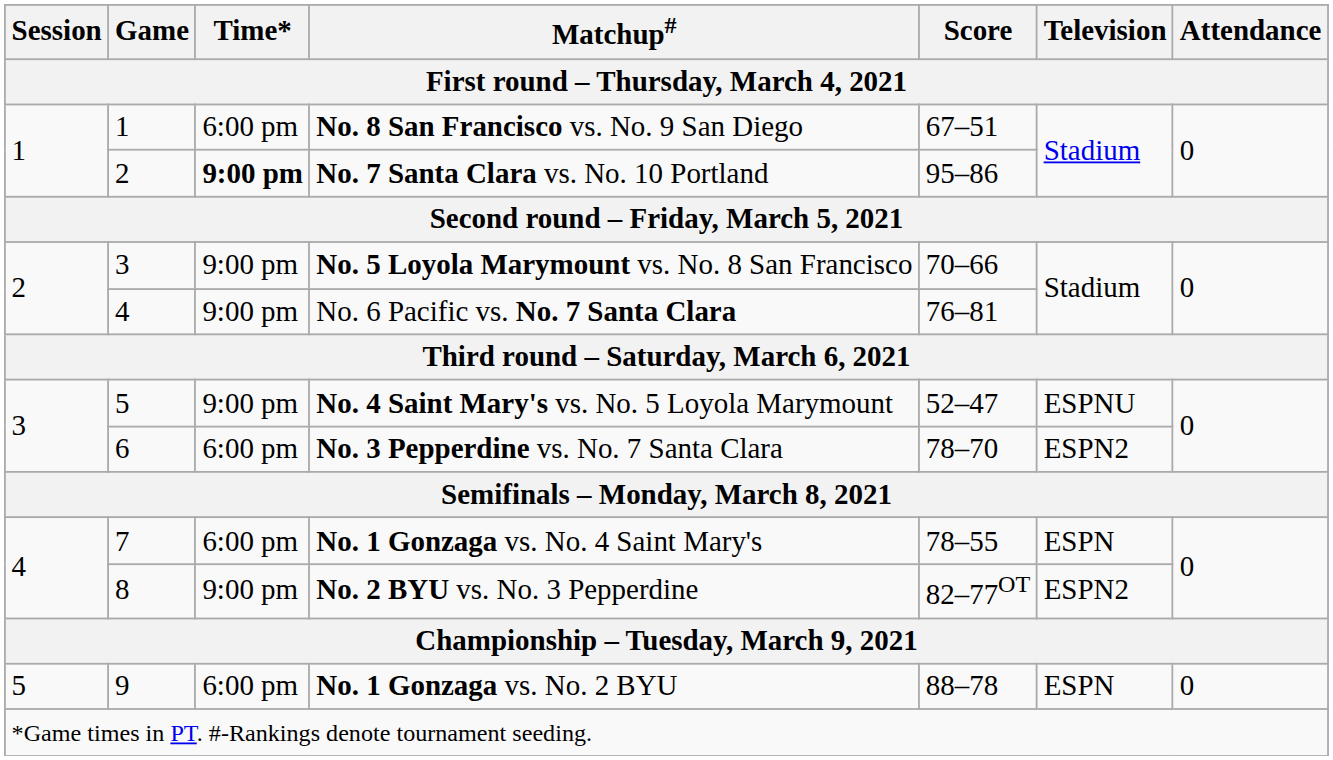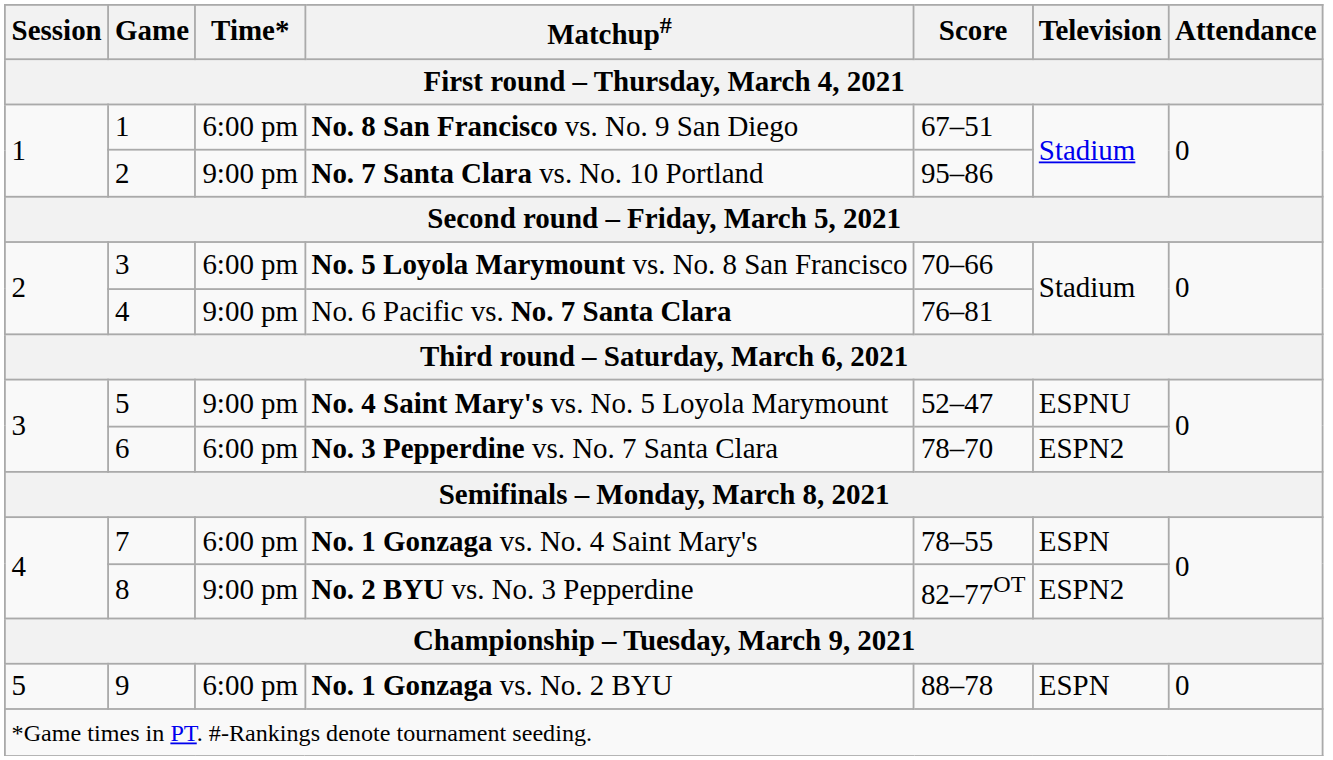No. 7 Santa Clara vs. No. 10 Portland | Time*: bold -> normal
No. 5 Loyola Marymount vs. No. 8 San Francisco | Time*: 9:00 pm -> 6:00 pm
